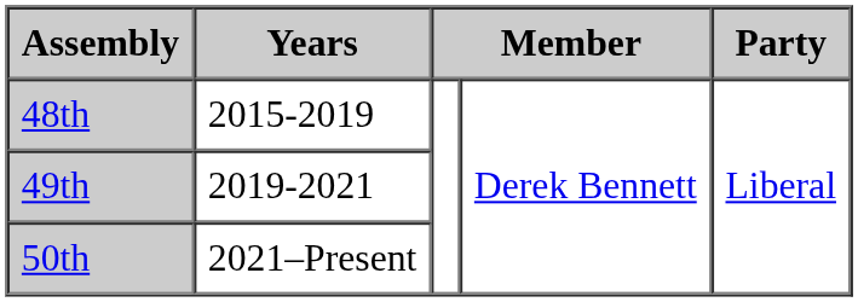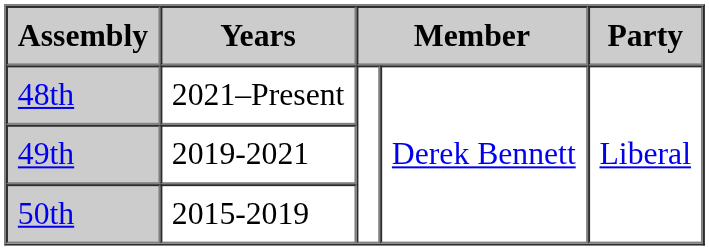48th | Years: 2015-2019 -> 2021–Present
50th | Years: 2021–Present -> 2015-2019
